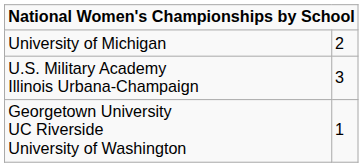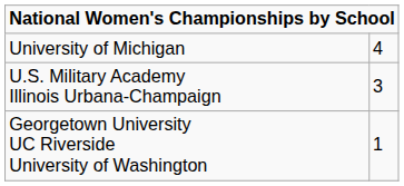University of Michigan | column 2: 2 -> 4
